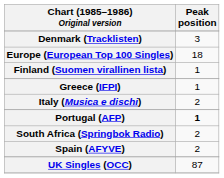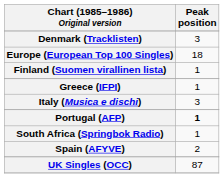Italy (Musica e dischi) | Peak position: 2 -> 3
South Africa (Springbok Radio) | Peak position: 2 -> 1
